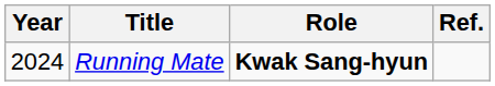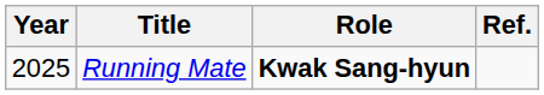Running Mate | Year: 2024 -> 2025
